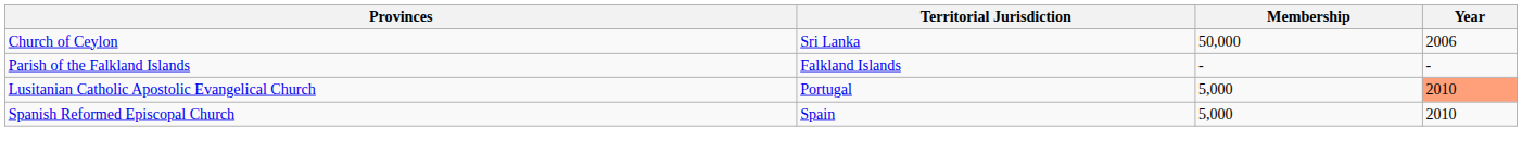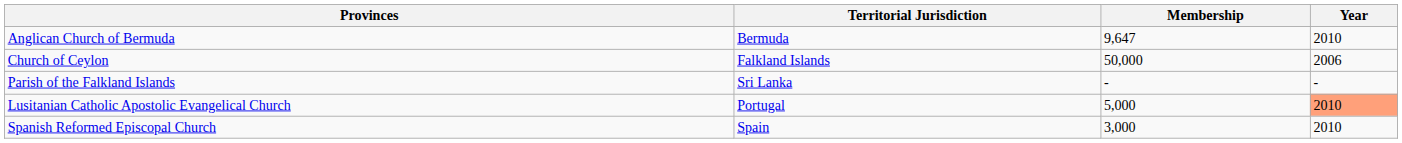+ row: Anglican Church of Bermuda | Bermuda | 9,647 | 2010
Church of Ceylon | Territorial Jurisdiction: Sri Lanka -> Falkland Islands
Parish of the Falkland Islands | Territorial Jurisdiction: Falkland Islands -> Sri Lanka
Spanish Reformed Episcopal Church | Membership: 5,000 -> 3,000
